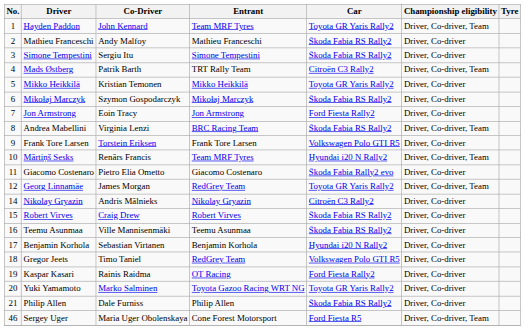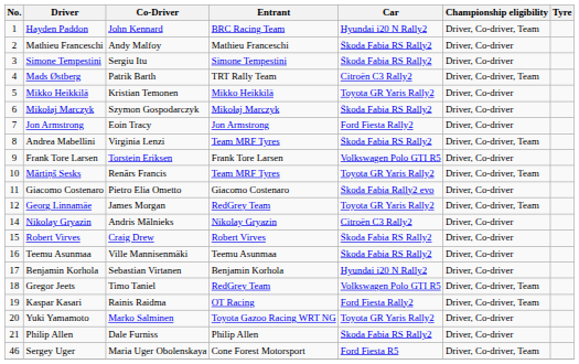Hayden Paddon | Entrant: Team MRF Tyres -> BRC Racing Team
Hayden Paddon | Car: Toyota GR Yaris Rally2 -> Hyundai i20 N Rally2
Andrea Mabellini | Entrant: BRC Racing Team -> Team MRF Tyres
Mārtiņš Sesks | Car: Hyundai i20 N Rally2 -> Toyota GR Yaris Rally2
Gregor Jeets | Championship eligibility: Driver, Co-driver -> Driver, Co-driver, Team
Kaspar Kasari | Championship eligibility: Driver, Co-driver -> Driver, Co-driver, Team
